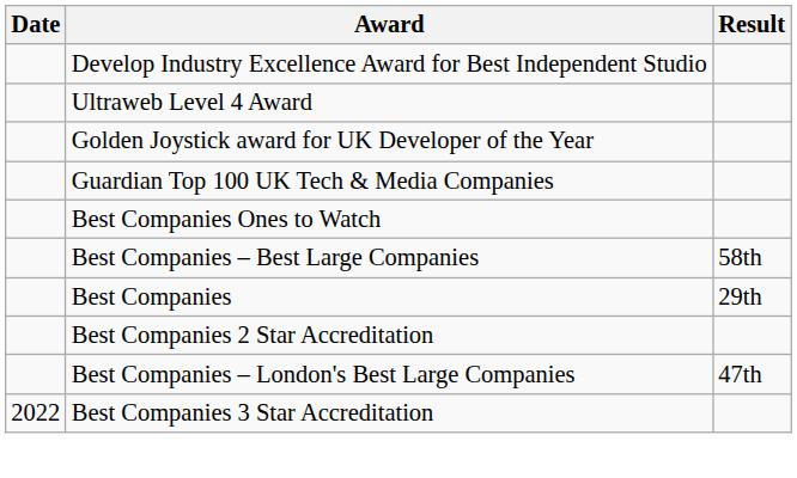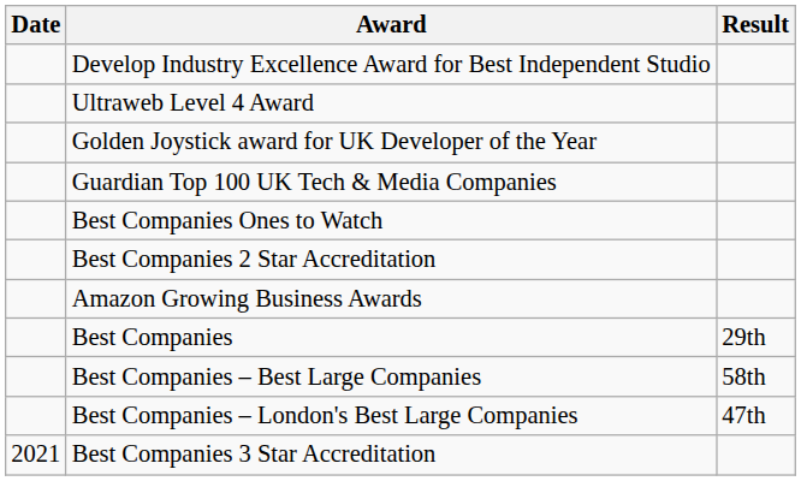rows swapped: Best Companies 2 Star Accreditation <-> Best Companies – Best Large Companies
+ row: Amazon Growing Business Awards
Best Companies 3 Star Accreditation | Date: 2022 -> 2021
